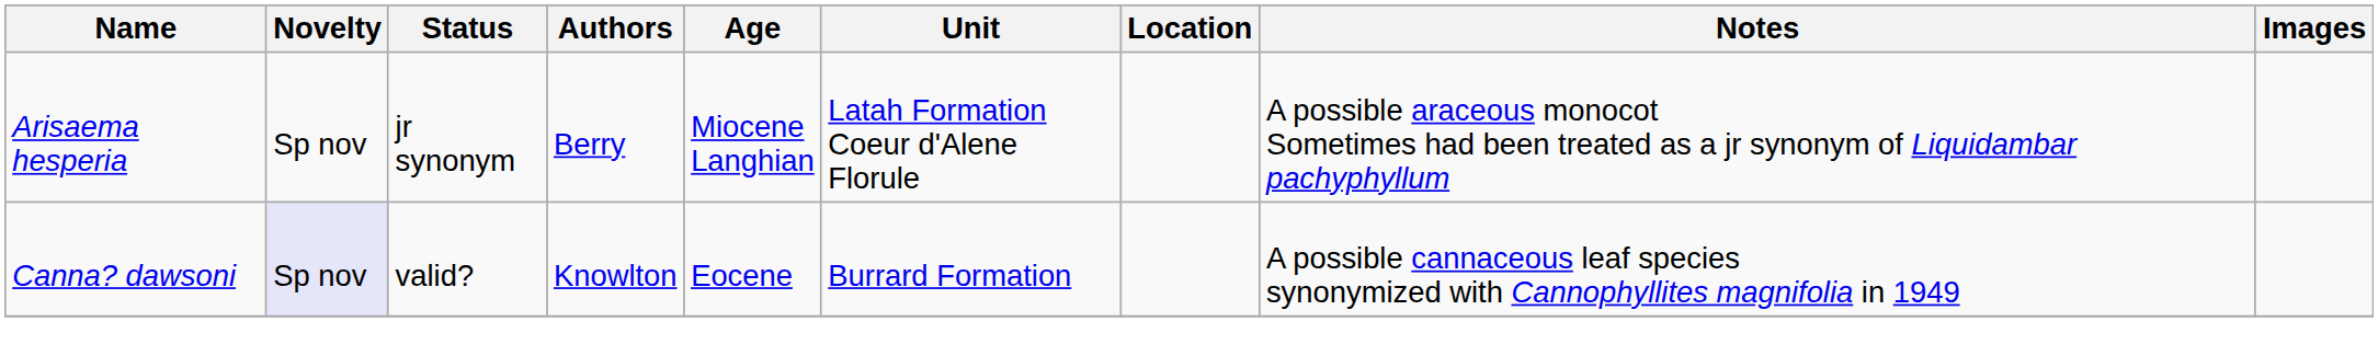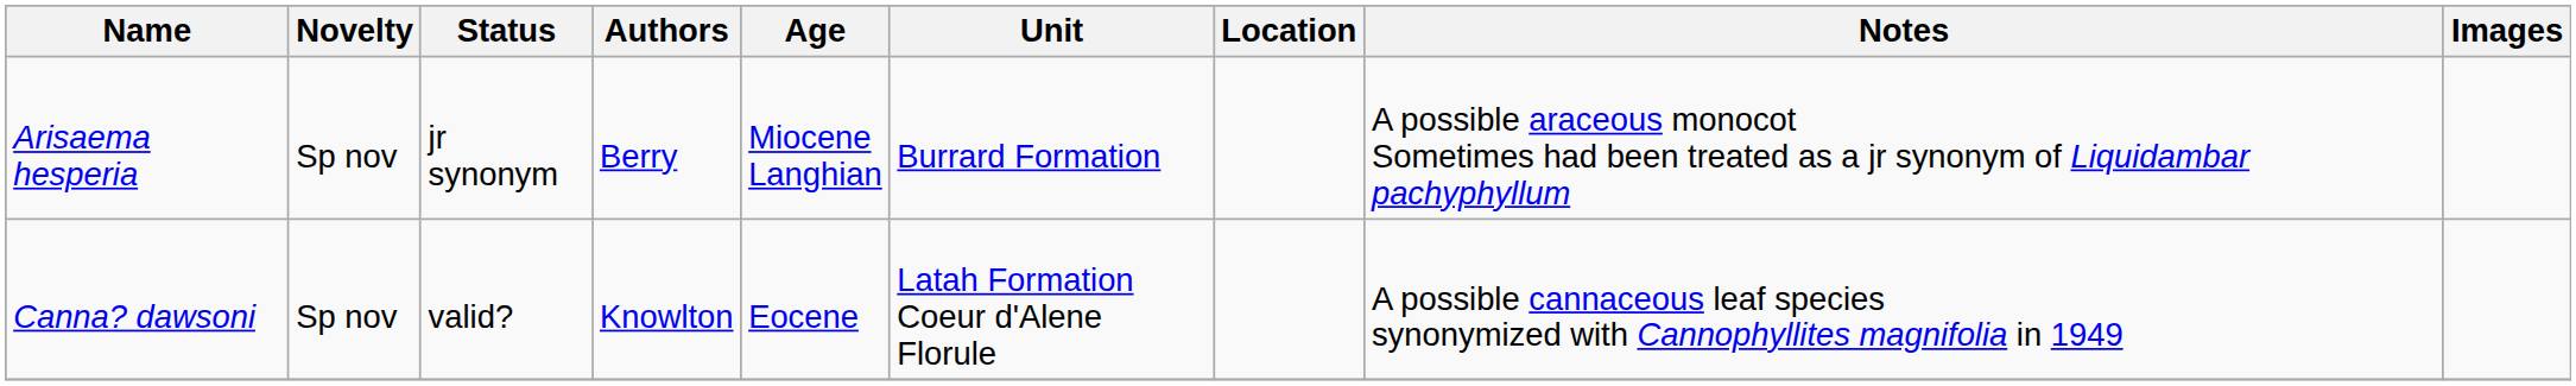Arisaema hesperia | Unit: Latah Formation Coeur d'Alene Florule -> Burrard Formation
Canna? dawsoni | Novelty: lavender background -> no background
Canna? dawsoni | Unit: Burrard Formation -> Latah Formation Coeur d'Alene Florule
